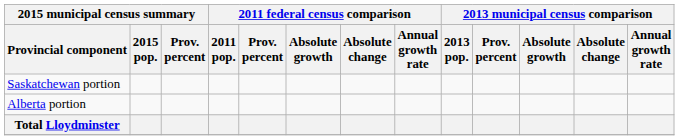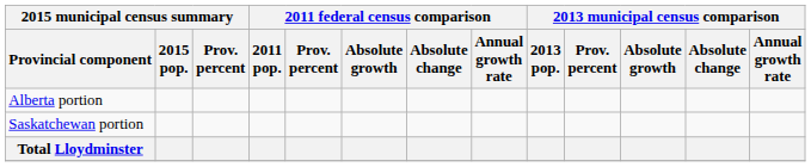rows swapped: Alberta portion <-> Saskatchewan portion
